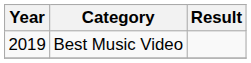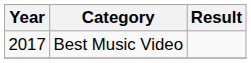Best Music Video | Year: 2019 -> 2017
